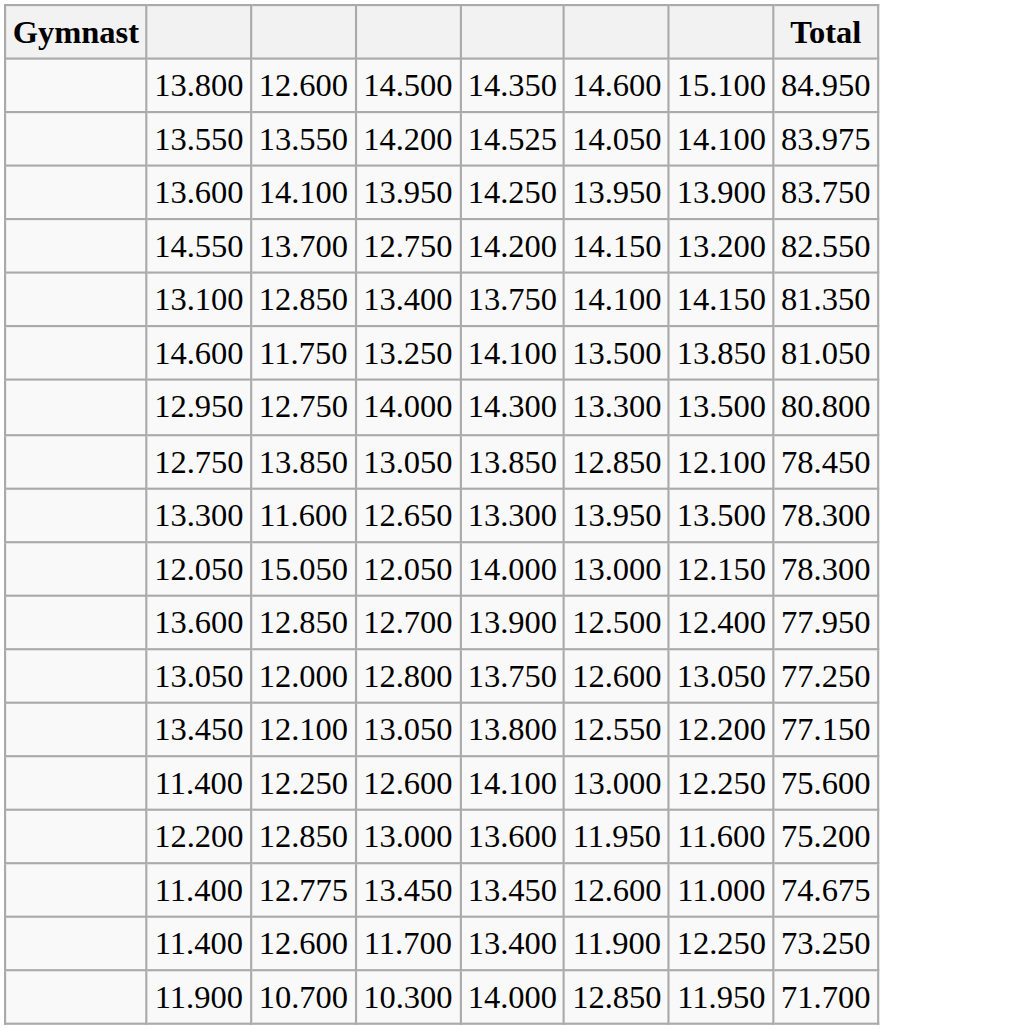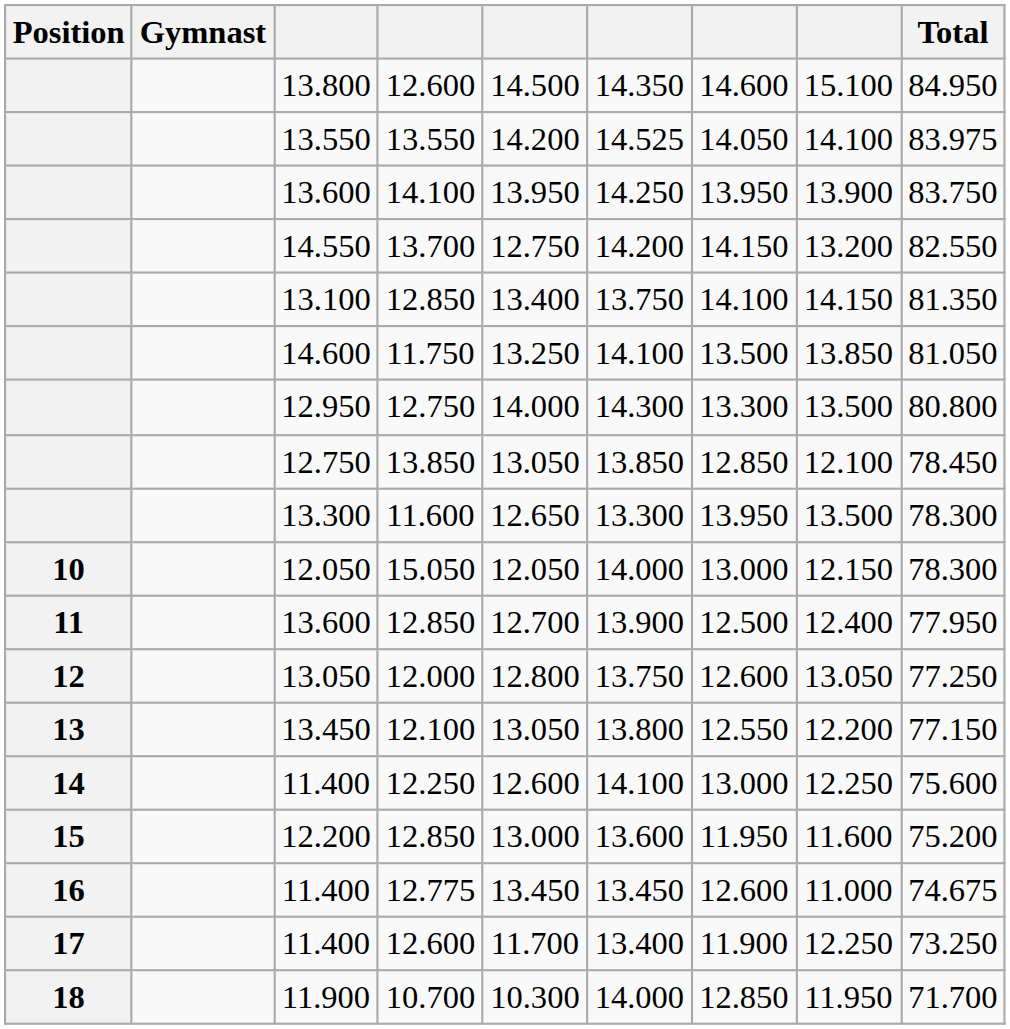+ column: Position | 10 | 11 | 12 | 13 | 14 | 15 | 16 | 17 | 18
